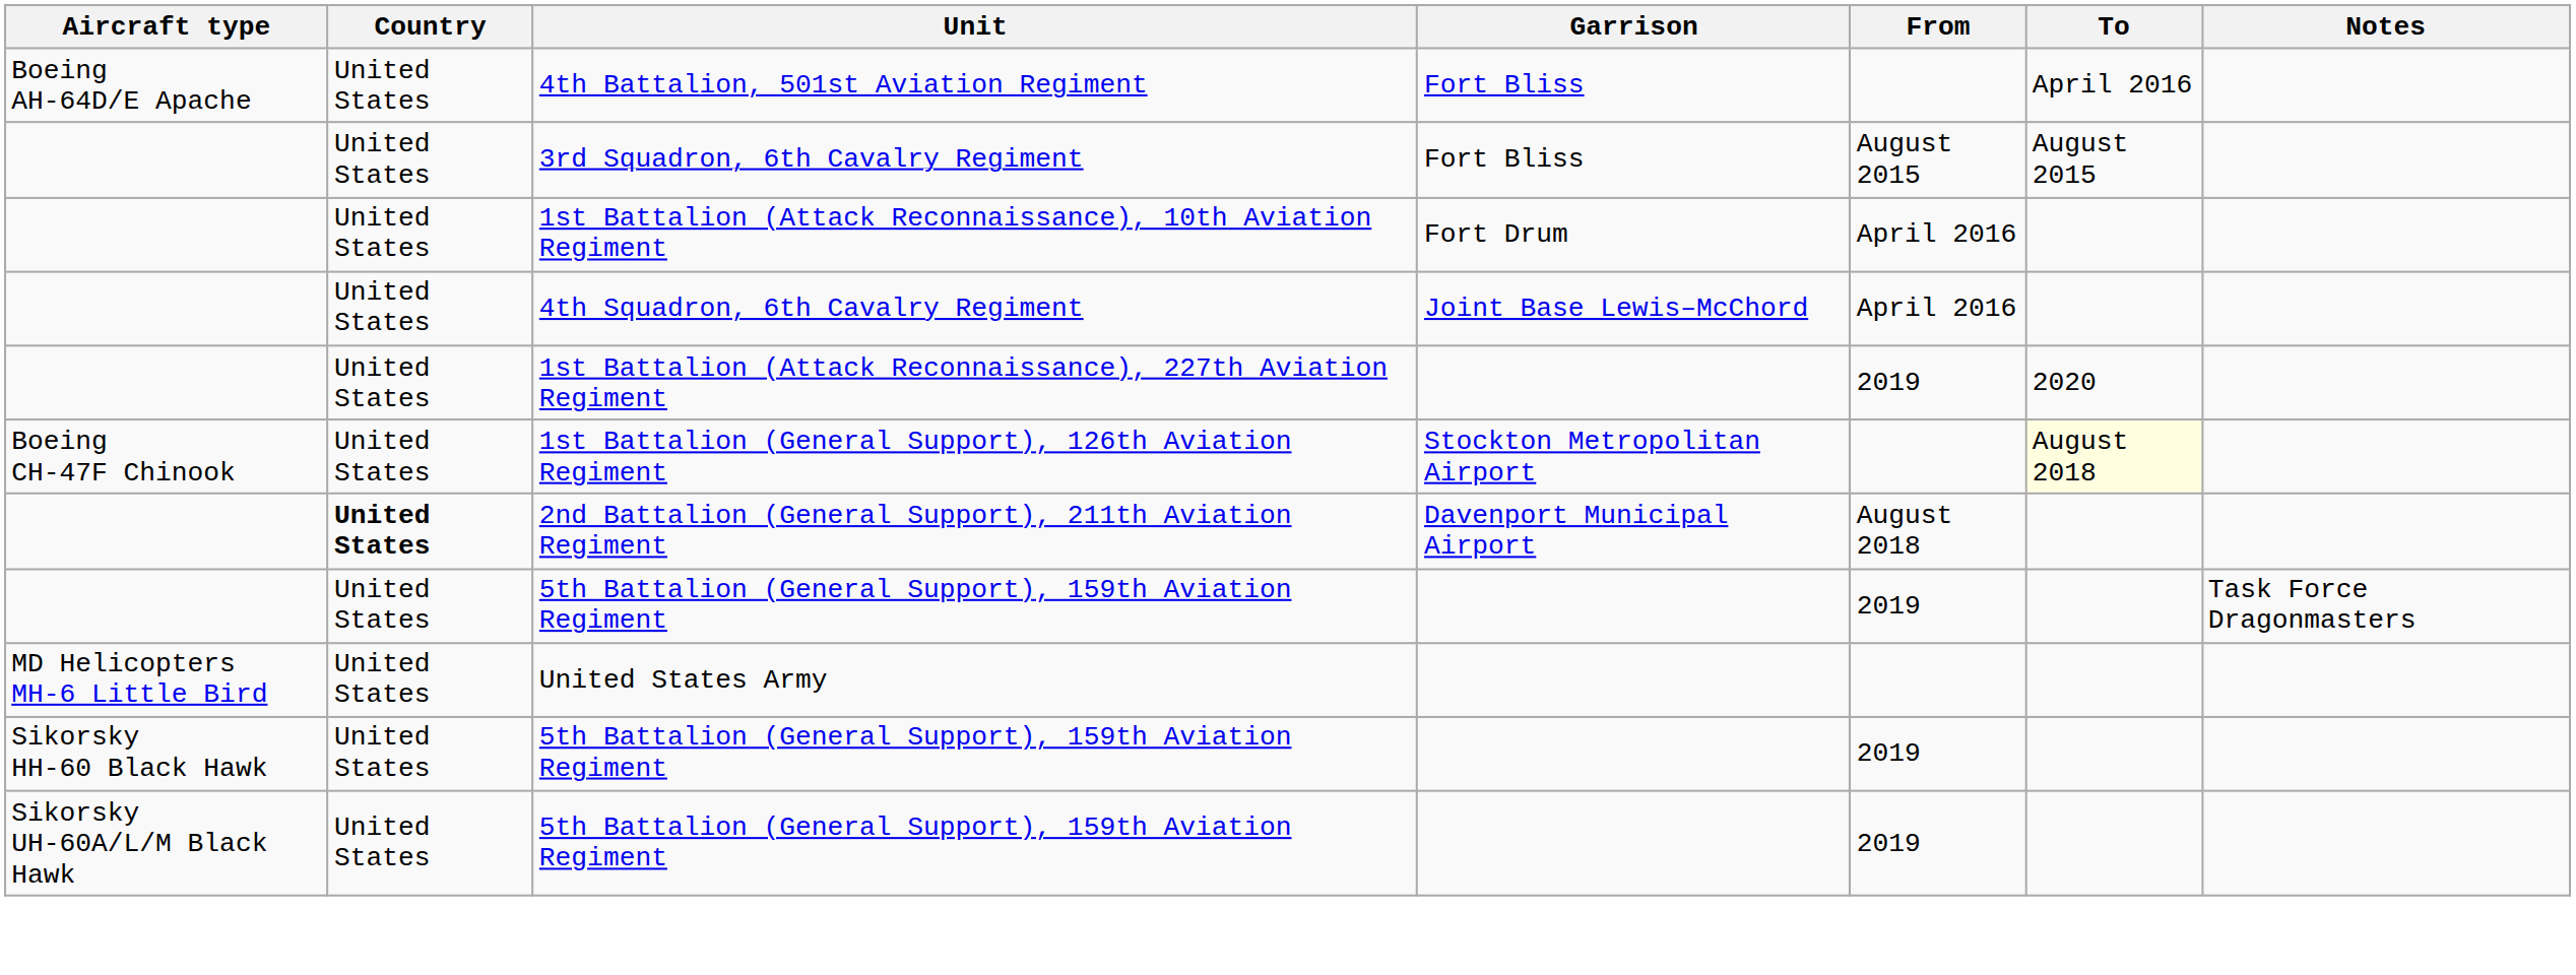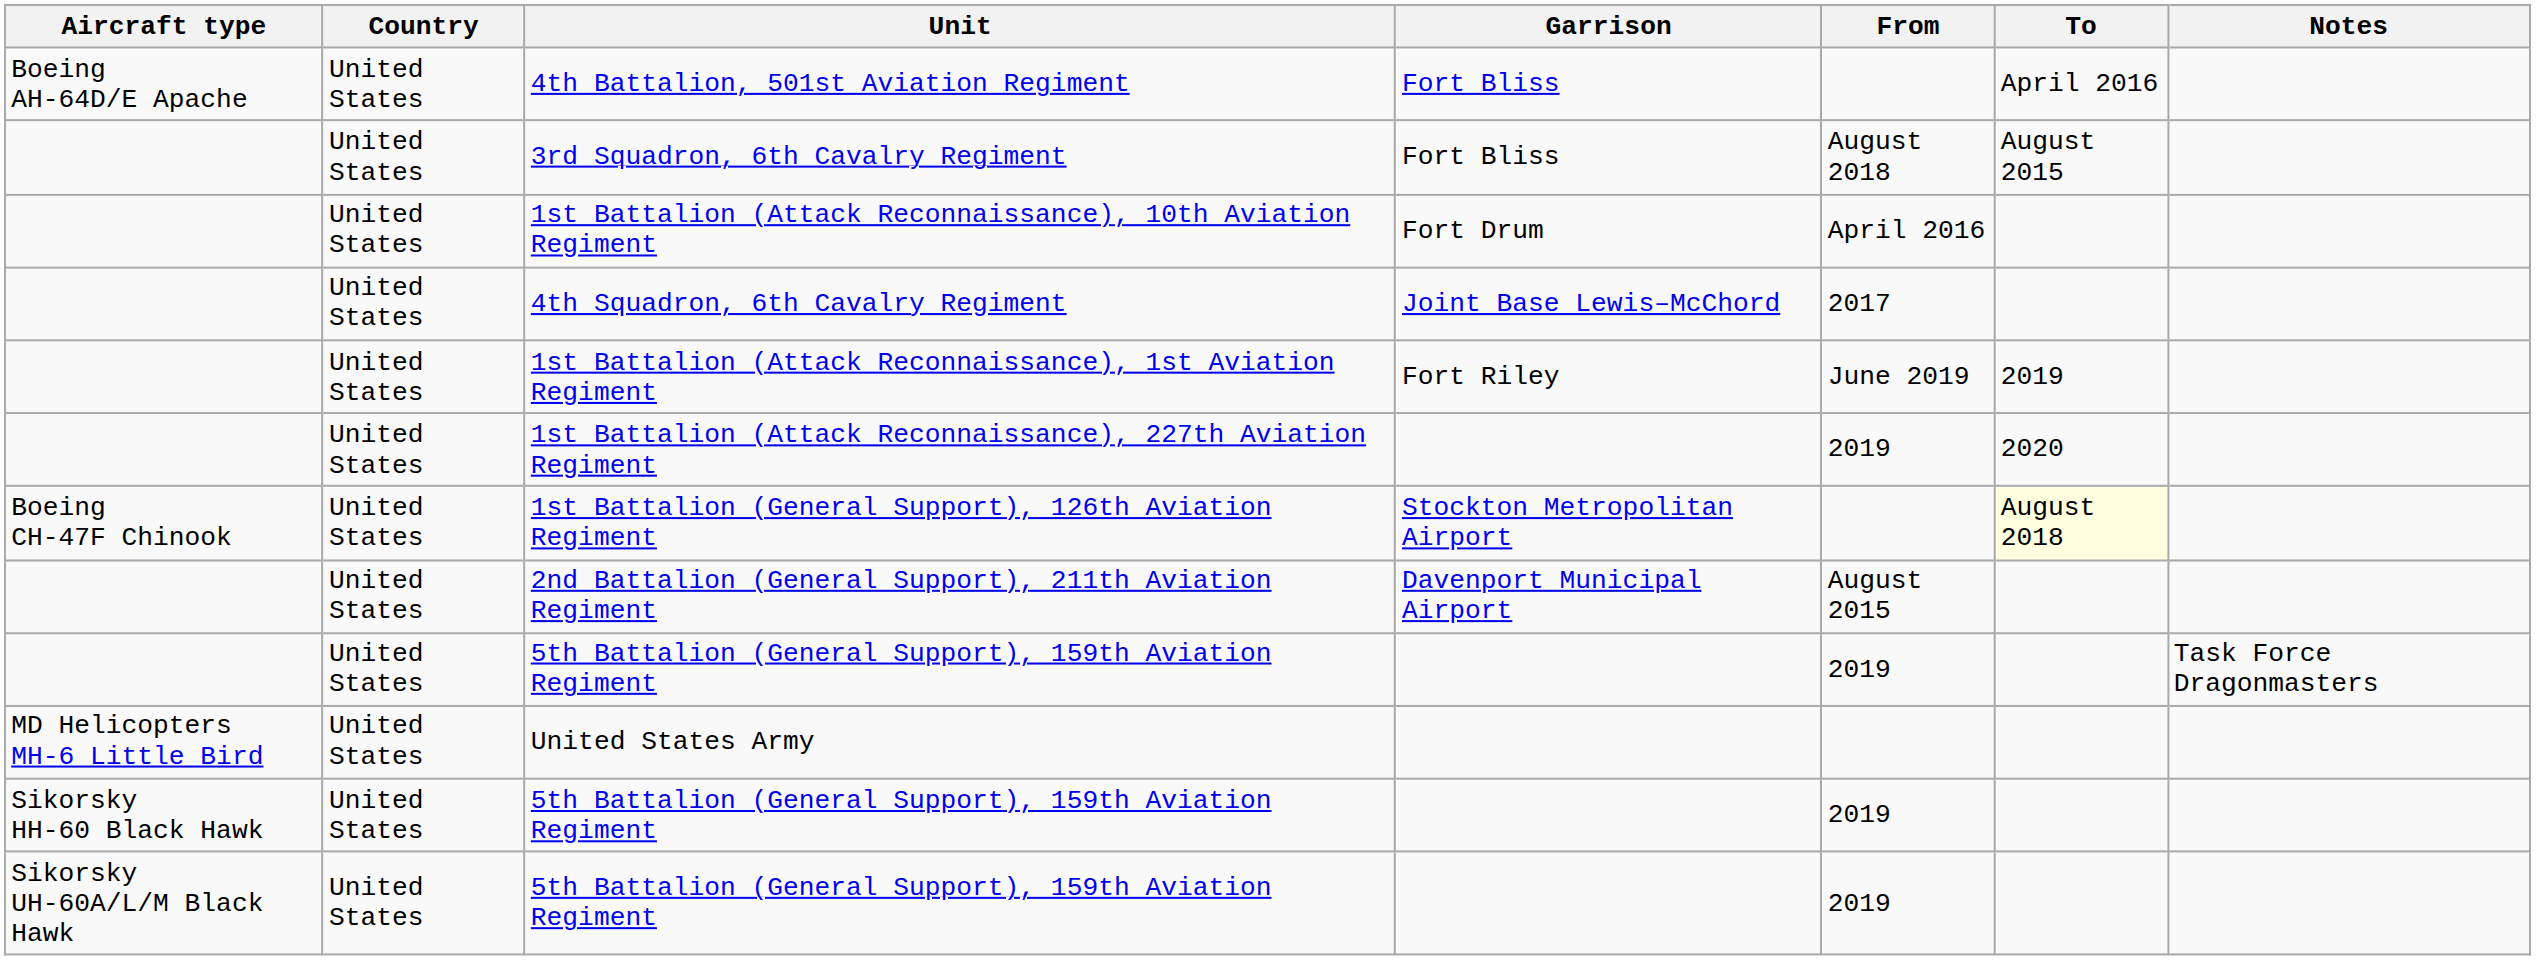3rd Squadron, 6th Cavalry Regiment | From: August 2015 -> August 2018
4th Squadron, 6th Cavalry Regiment | From: April 2016 -> 2017
+ row: United States | 1st Battalion (Attack Reconnaissance), 1st Aviation Regiment | Fort Riley | June 2019 | 2019
2nd Battalion (General Support), 211th Aviation Regiment | Country: bold -> normal
2nd Battalion (General Support), 211th Aviation Regiment | From: August 2018 -> August 2015
